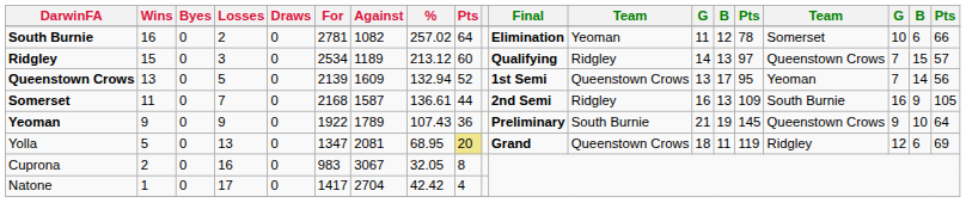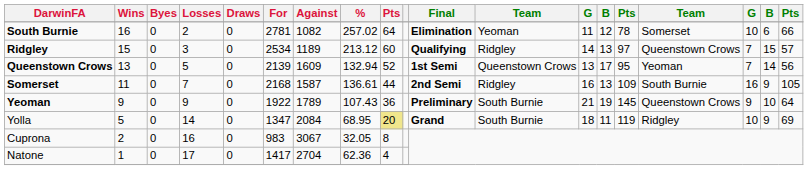Yolla | Losses: 13 -> 14
Yolla | Against: 2081 -> 2084
Yolla | column 12: Queenstown Crows -> South Burnie
Yolla | column 17: 12 -> 10
Yolla | column 18: 6 -> 9
Natone | %: 42.42 -> 62.36
